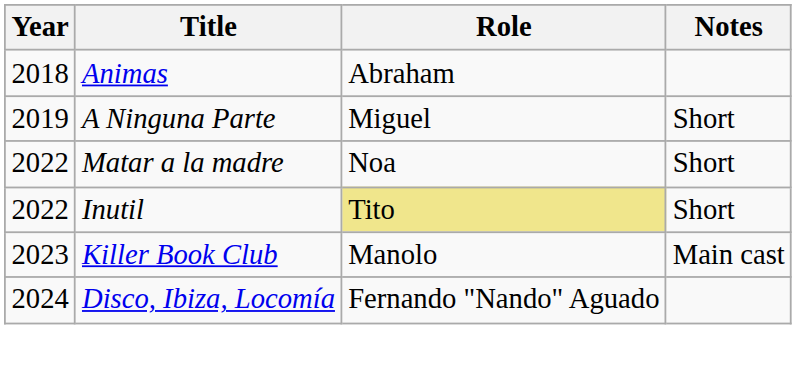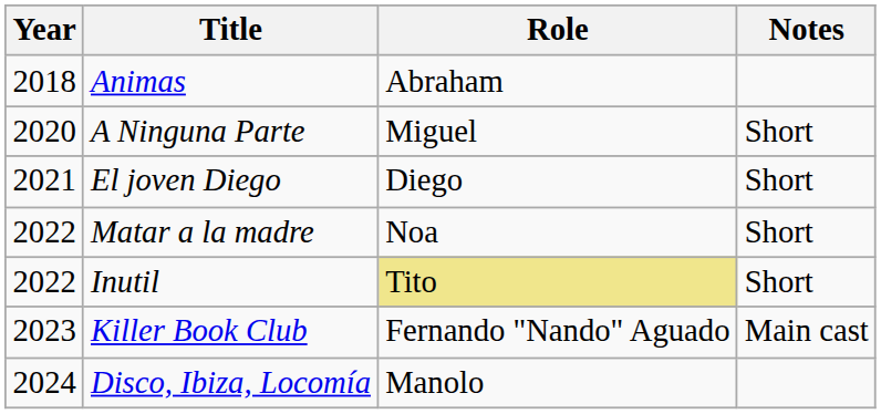A Ninguna Parte | Year: 2019 -> 2020
+ row: 2021 | El joven Diego | Diego | Short
Killer Book Club | Role: Manolo -> Fernando "Nando" Aguado
Disco, Ibiza, Locomía | Role: Fernando "Nando" Aguado -> Manolo
